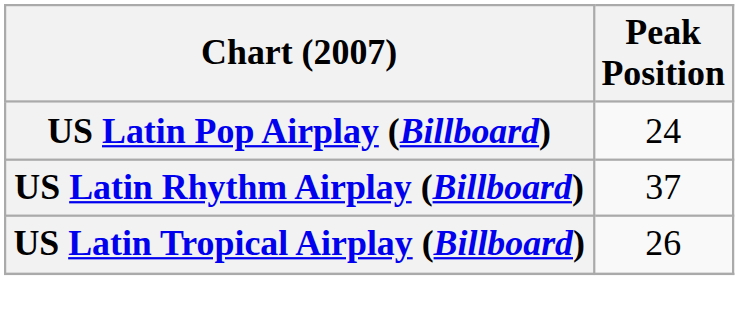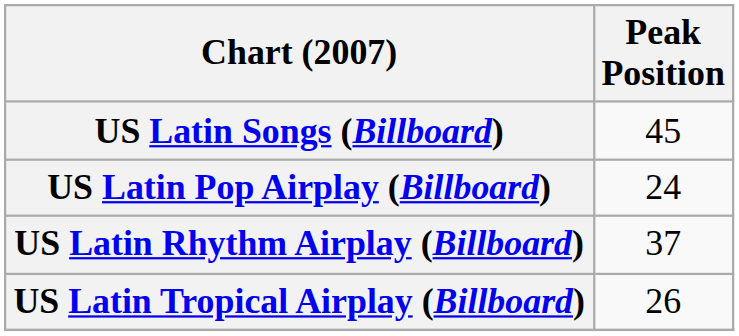+ row: US Latin Songs (Billboard) | 45
